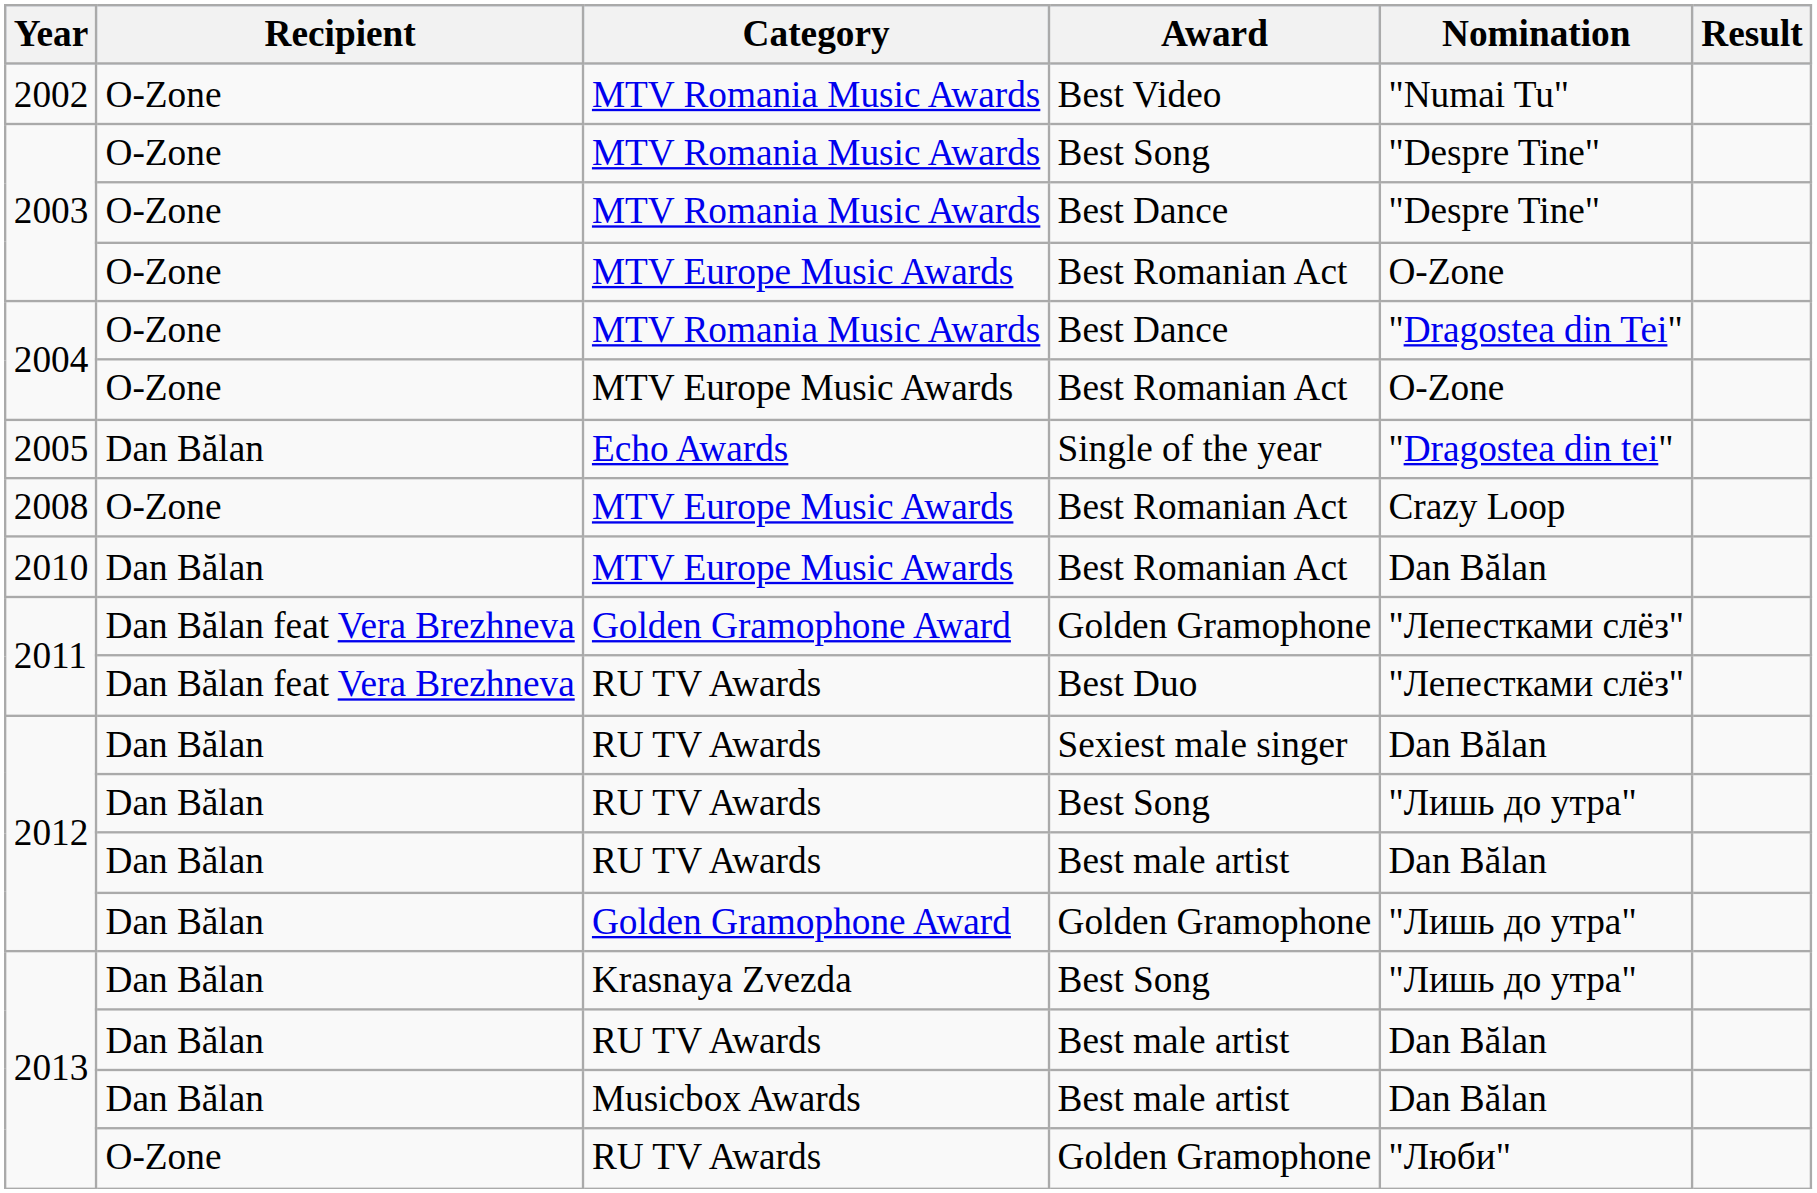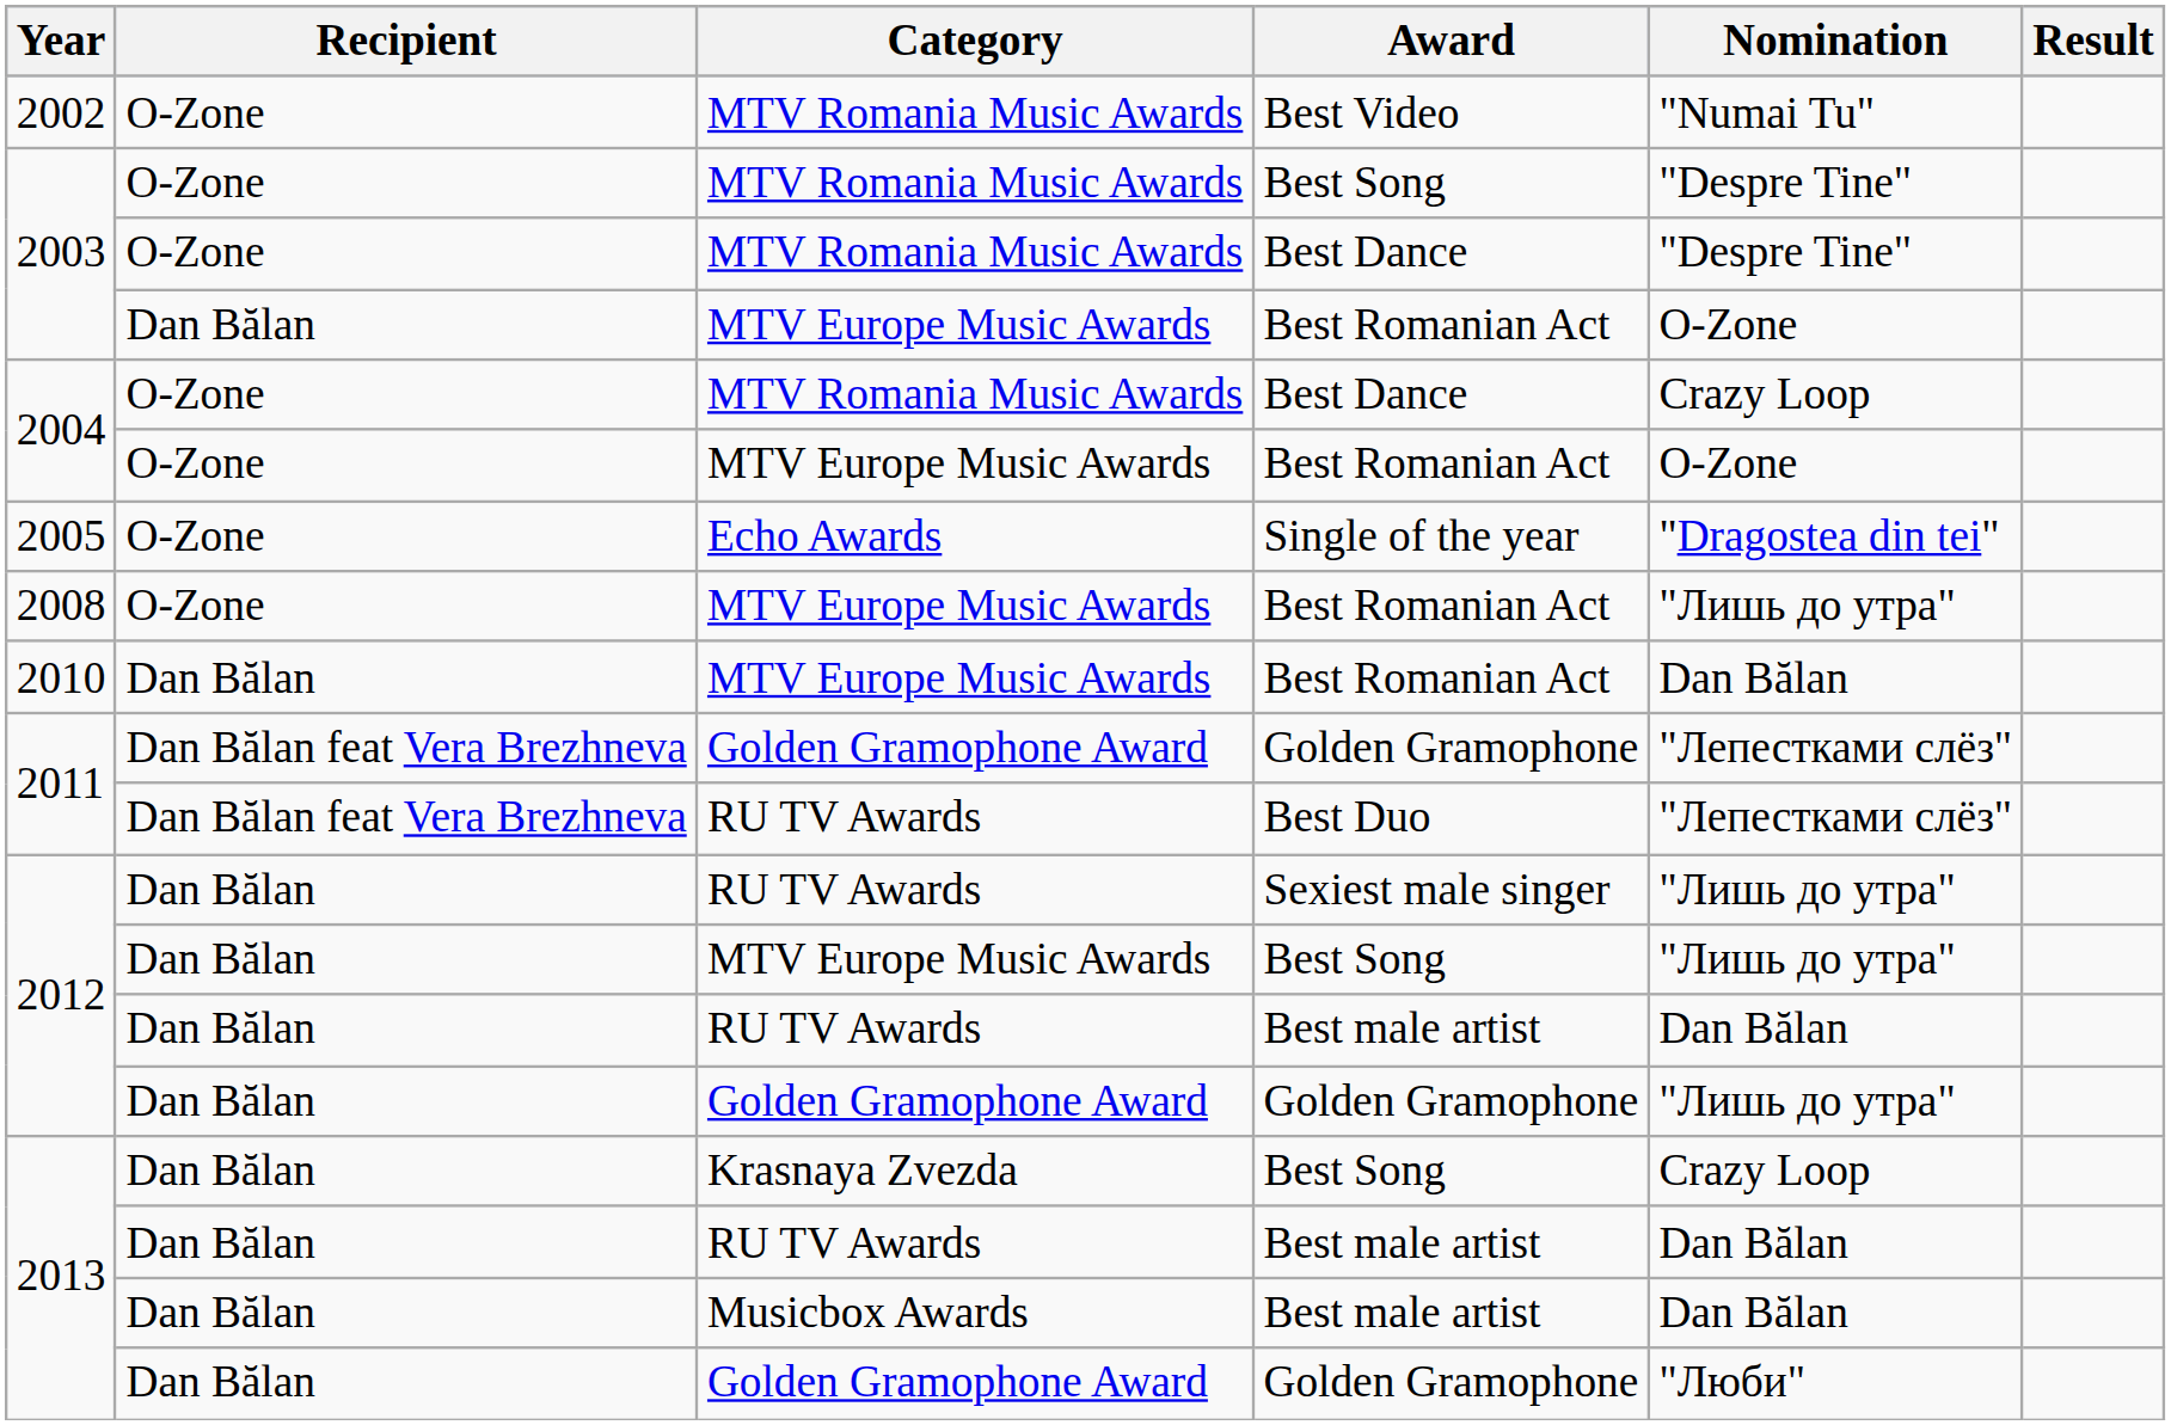2003 / Best Romanian Act | Recipient: O-Zone -> Dan Bălan
2004 / Best Dance | Nomination: "Dragostea din Tei" -> Crazy Loop
2005 | Recipient: Dan Bălan -> O-Zone
2008 | Nomination: Crazy Loop -> "Лишь до утра"
2012 / Sexiest male singer | Nomination: Dan Bălan -> "Лишь до утра"
2012 / Best Song | Category: RU TV Awards -> MTV Europe Music Awards
2013 / Best Song | Nomination: "Лишь до утра" -> Crazy Loop
2013 / Golden Gramophone | Recipient: O-Zone -> Dan Bălan
2013 / Golden Gramophone | Category: RU TV Awards -> Golden Gramophone Award
